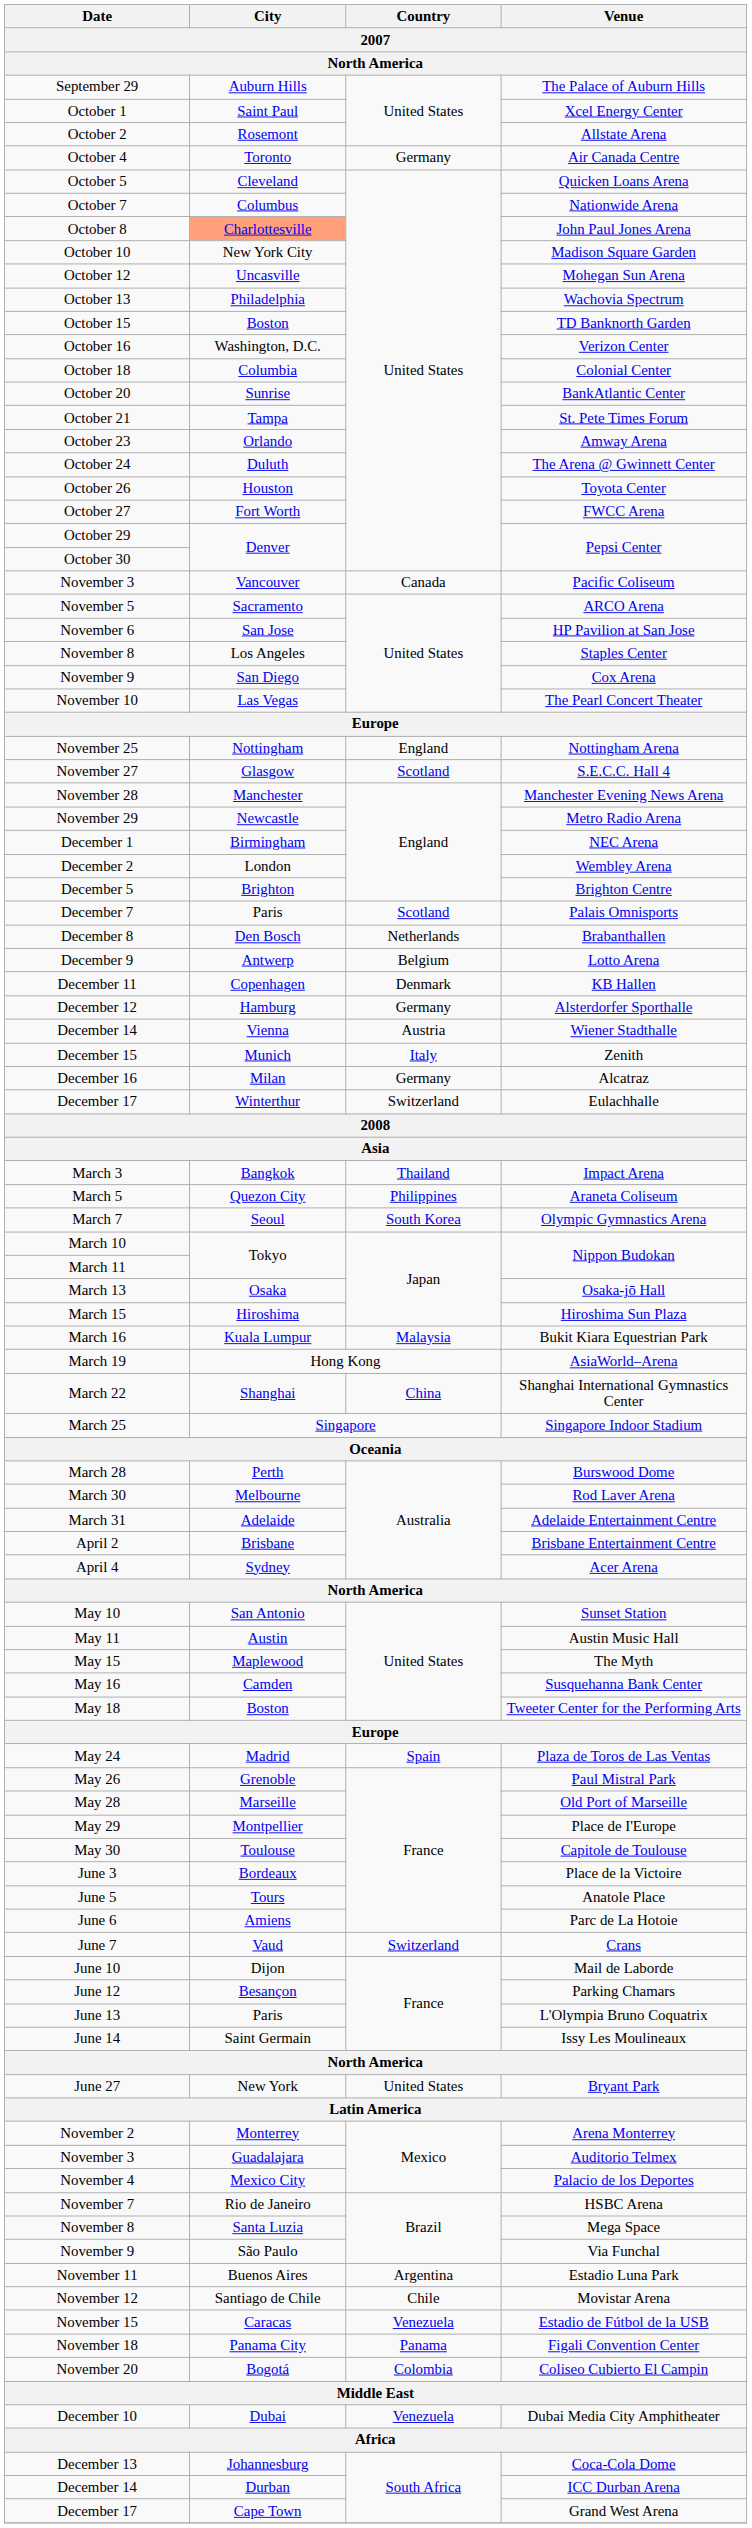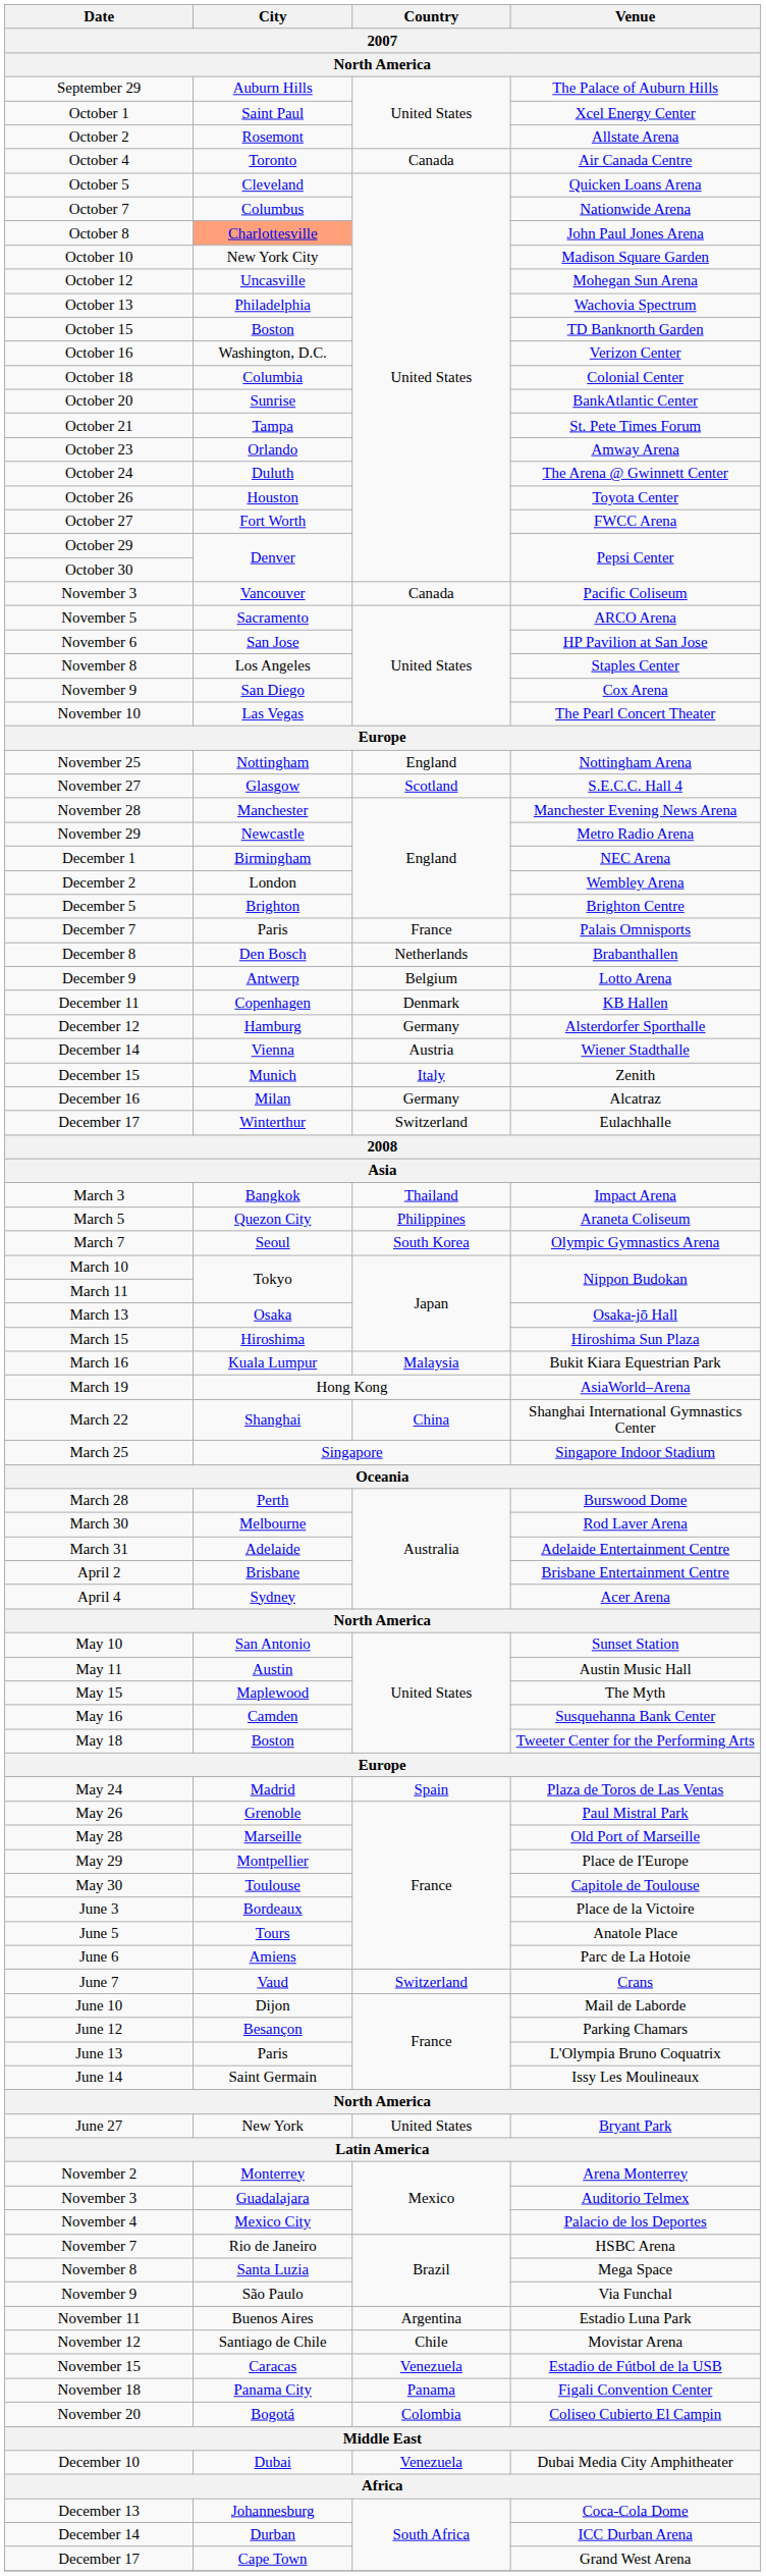Air Canada Centre | Country: Germany -> Canada
Palais Omnisports | Country: Scotland -> France
